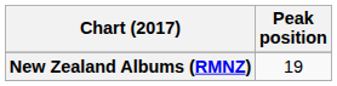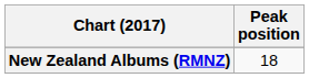New Zealand Albums (RMNZ) | Peak position: 19 -> 18
